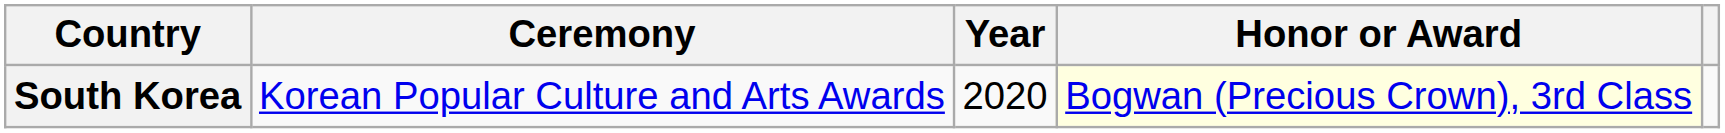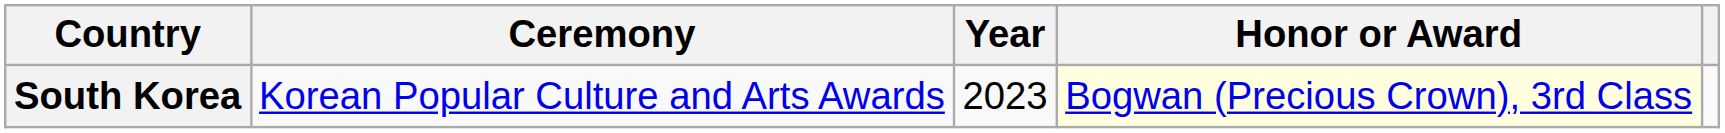South Korea | Year: 2020 -> 2023
